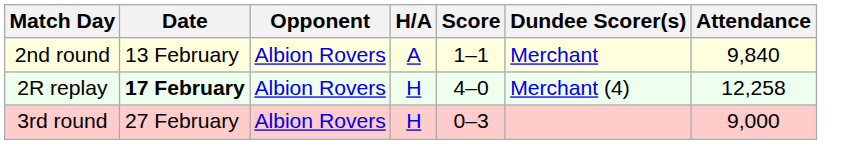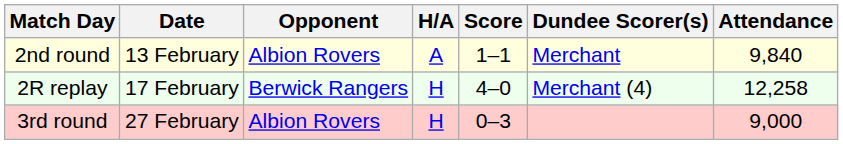2R replay | Date: bold -> normal
2R replay | Opponent: Albion Rovers -> Berwick Rangers
